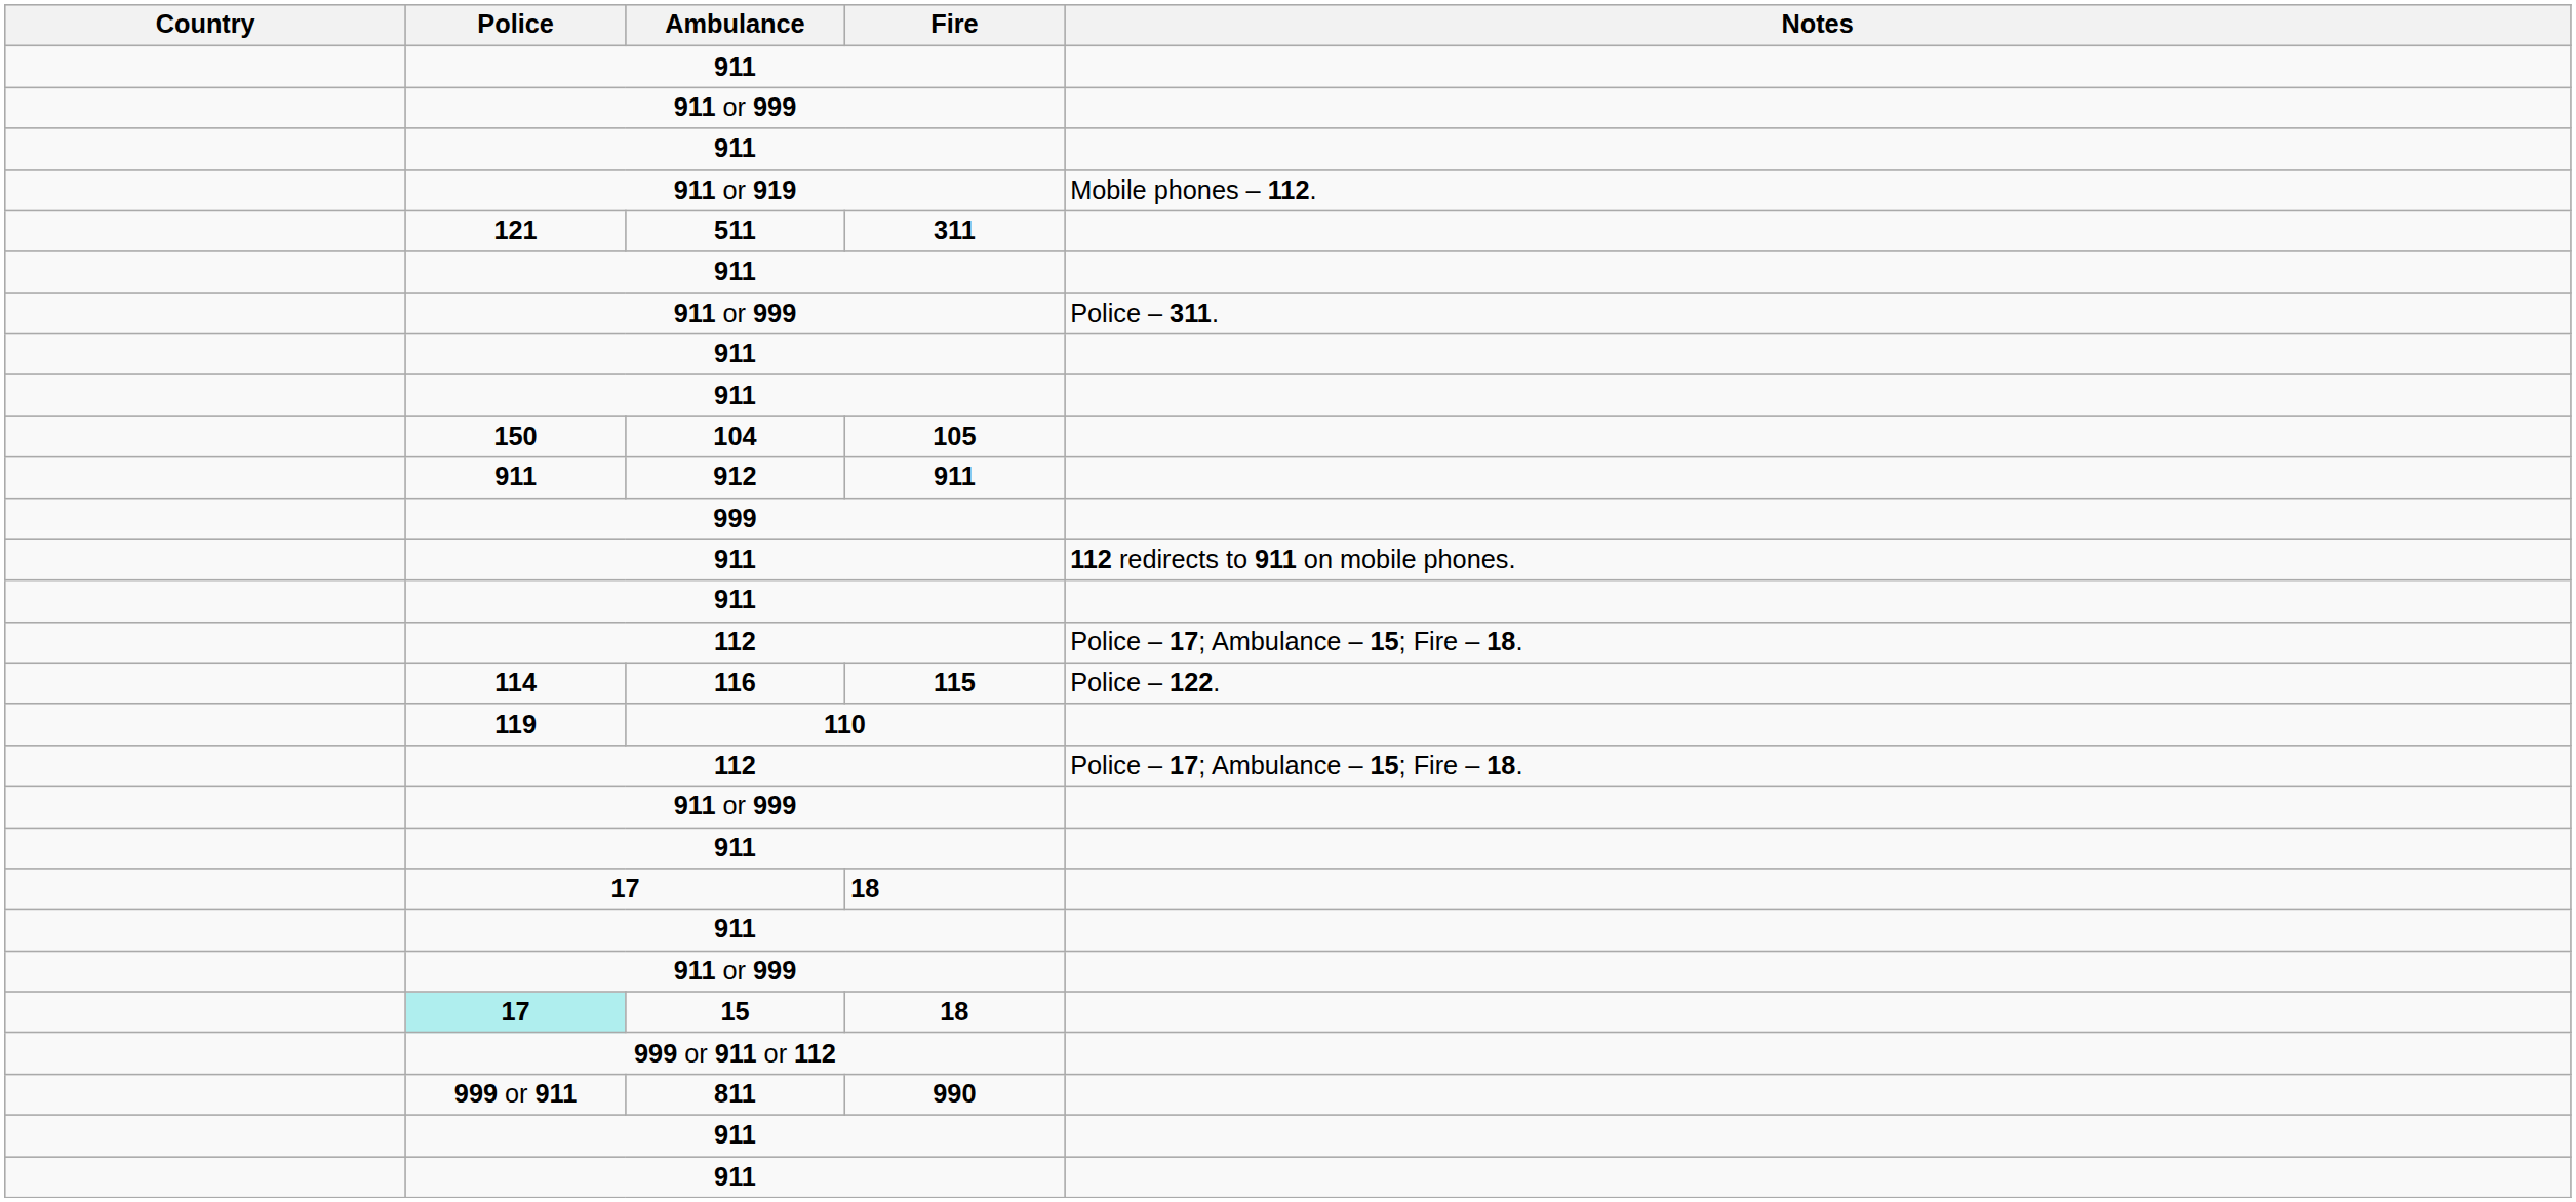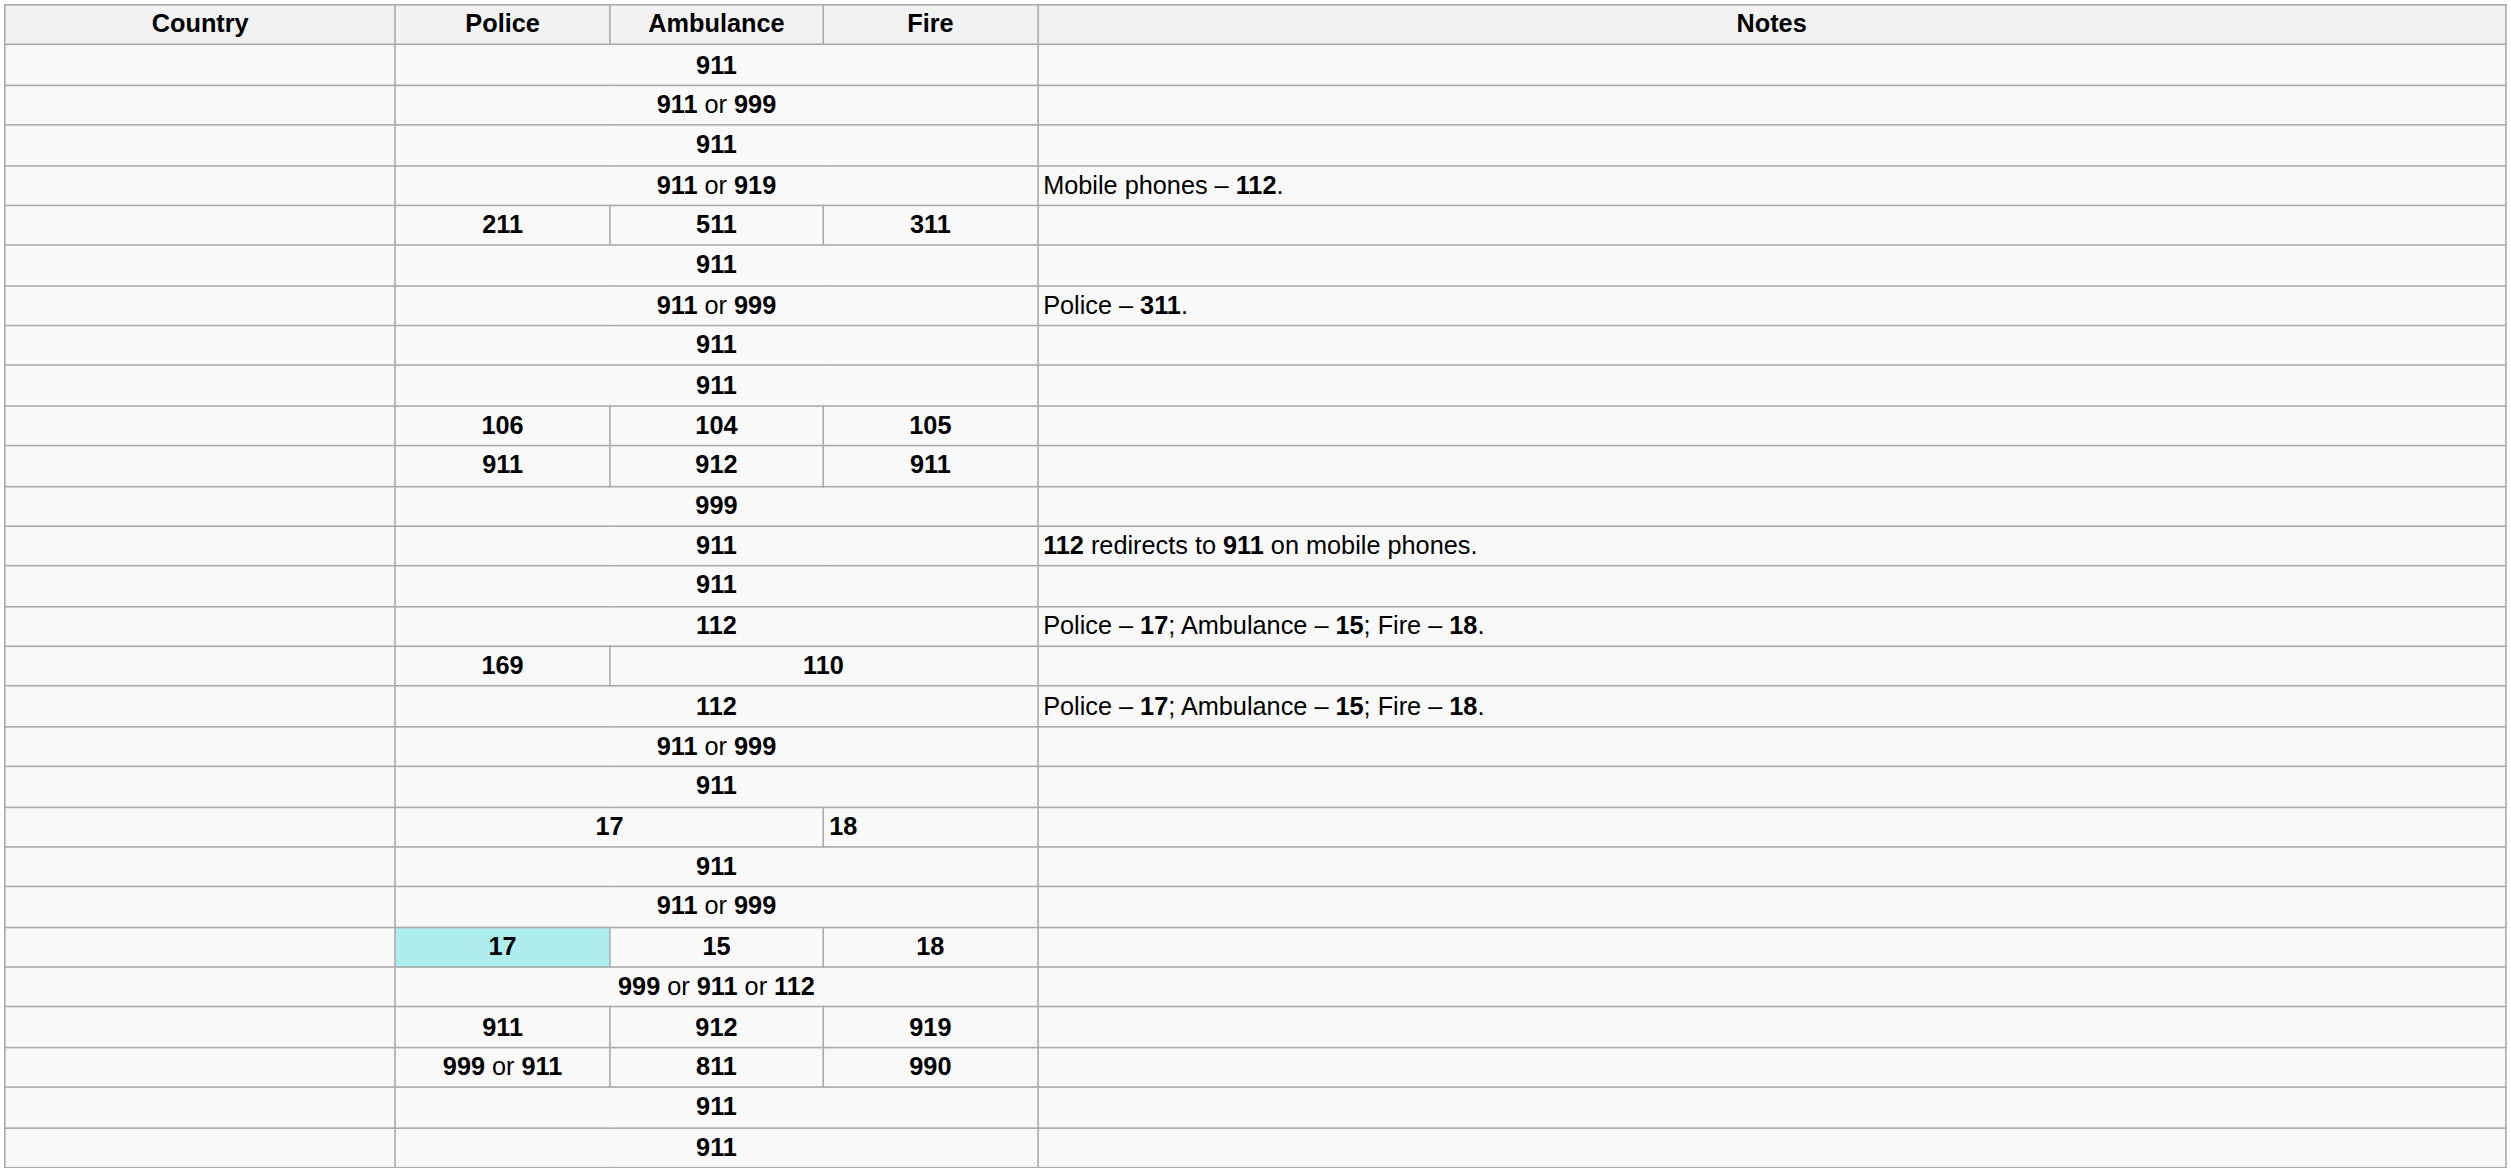511 | Police: 121 -> 211
104 | Police: 150 -> 106
- row: 114 | 116 | 115 | Police – 122.
110 | Police: 119 -> 169
+ row: 911 | 912 | 919
